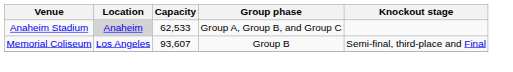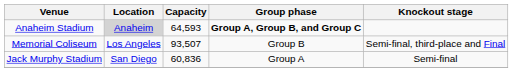Anaheim Stadium | Capacity: 62,533 -> 64,593
Anaheim Stadium | Group phase: normal -> bold
Memorial Coliseum | Capacity: 93,607 -> 93,507
+ row: Jack Murphy Stadium | San Diego | 60,836 | Group A | Semi-final
